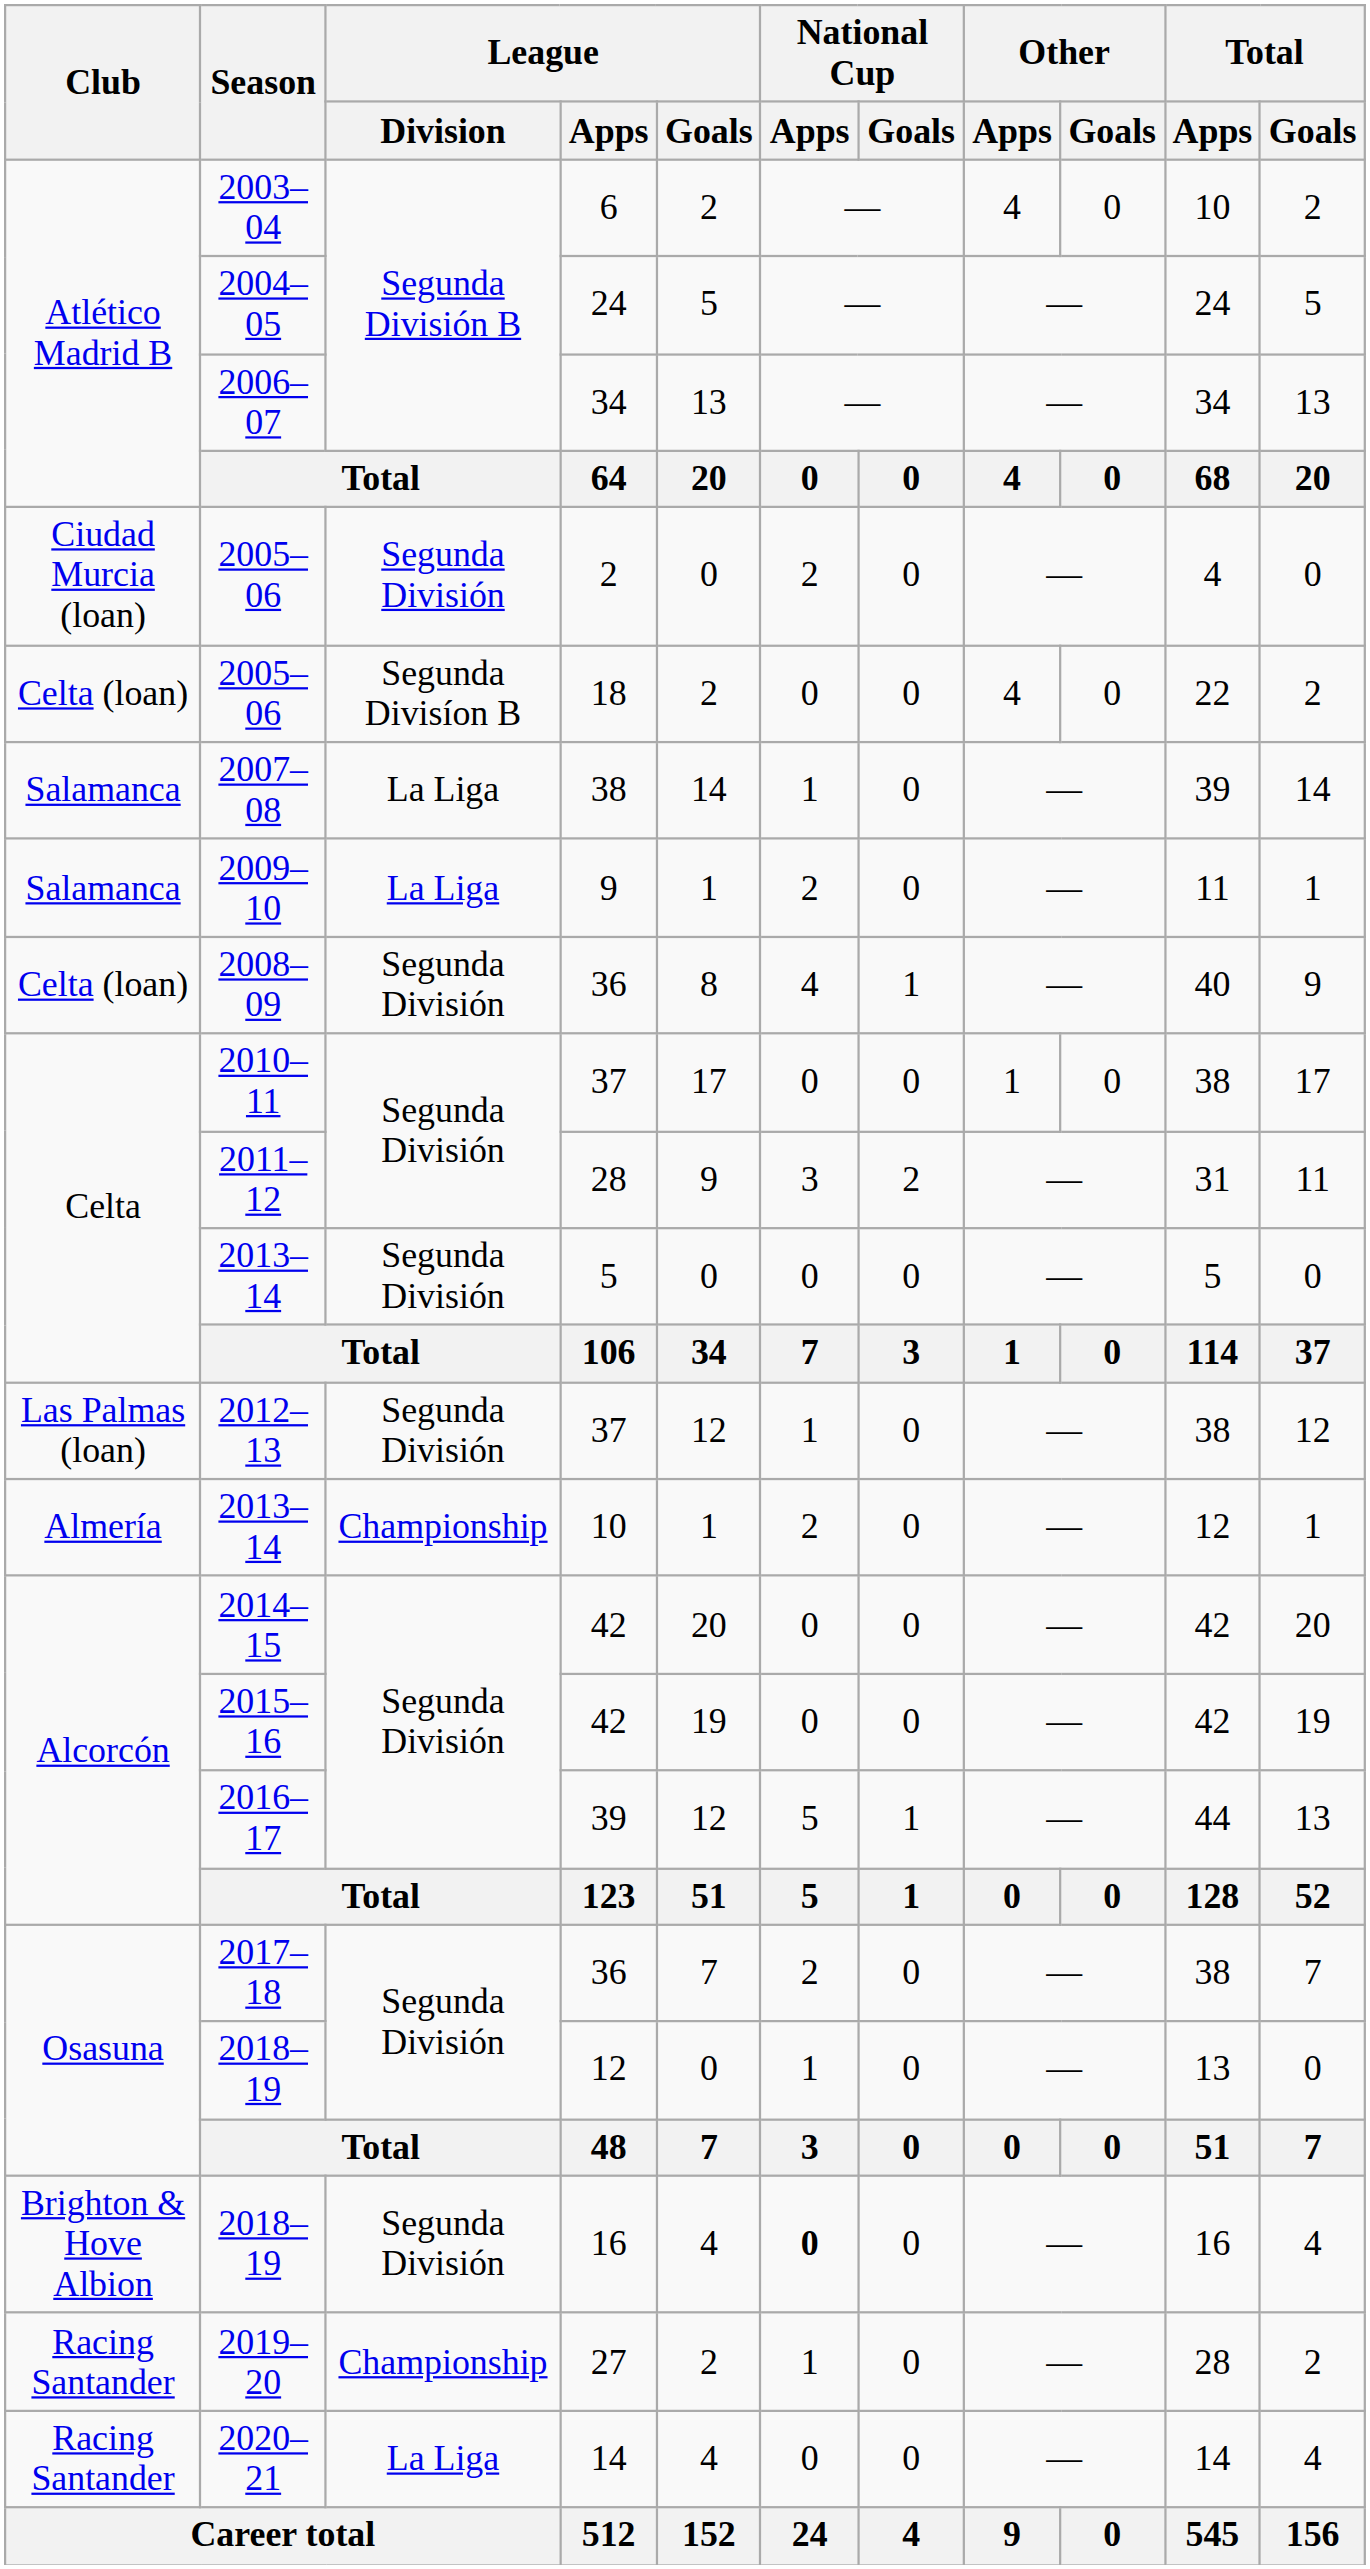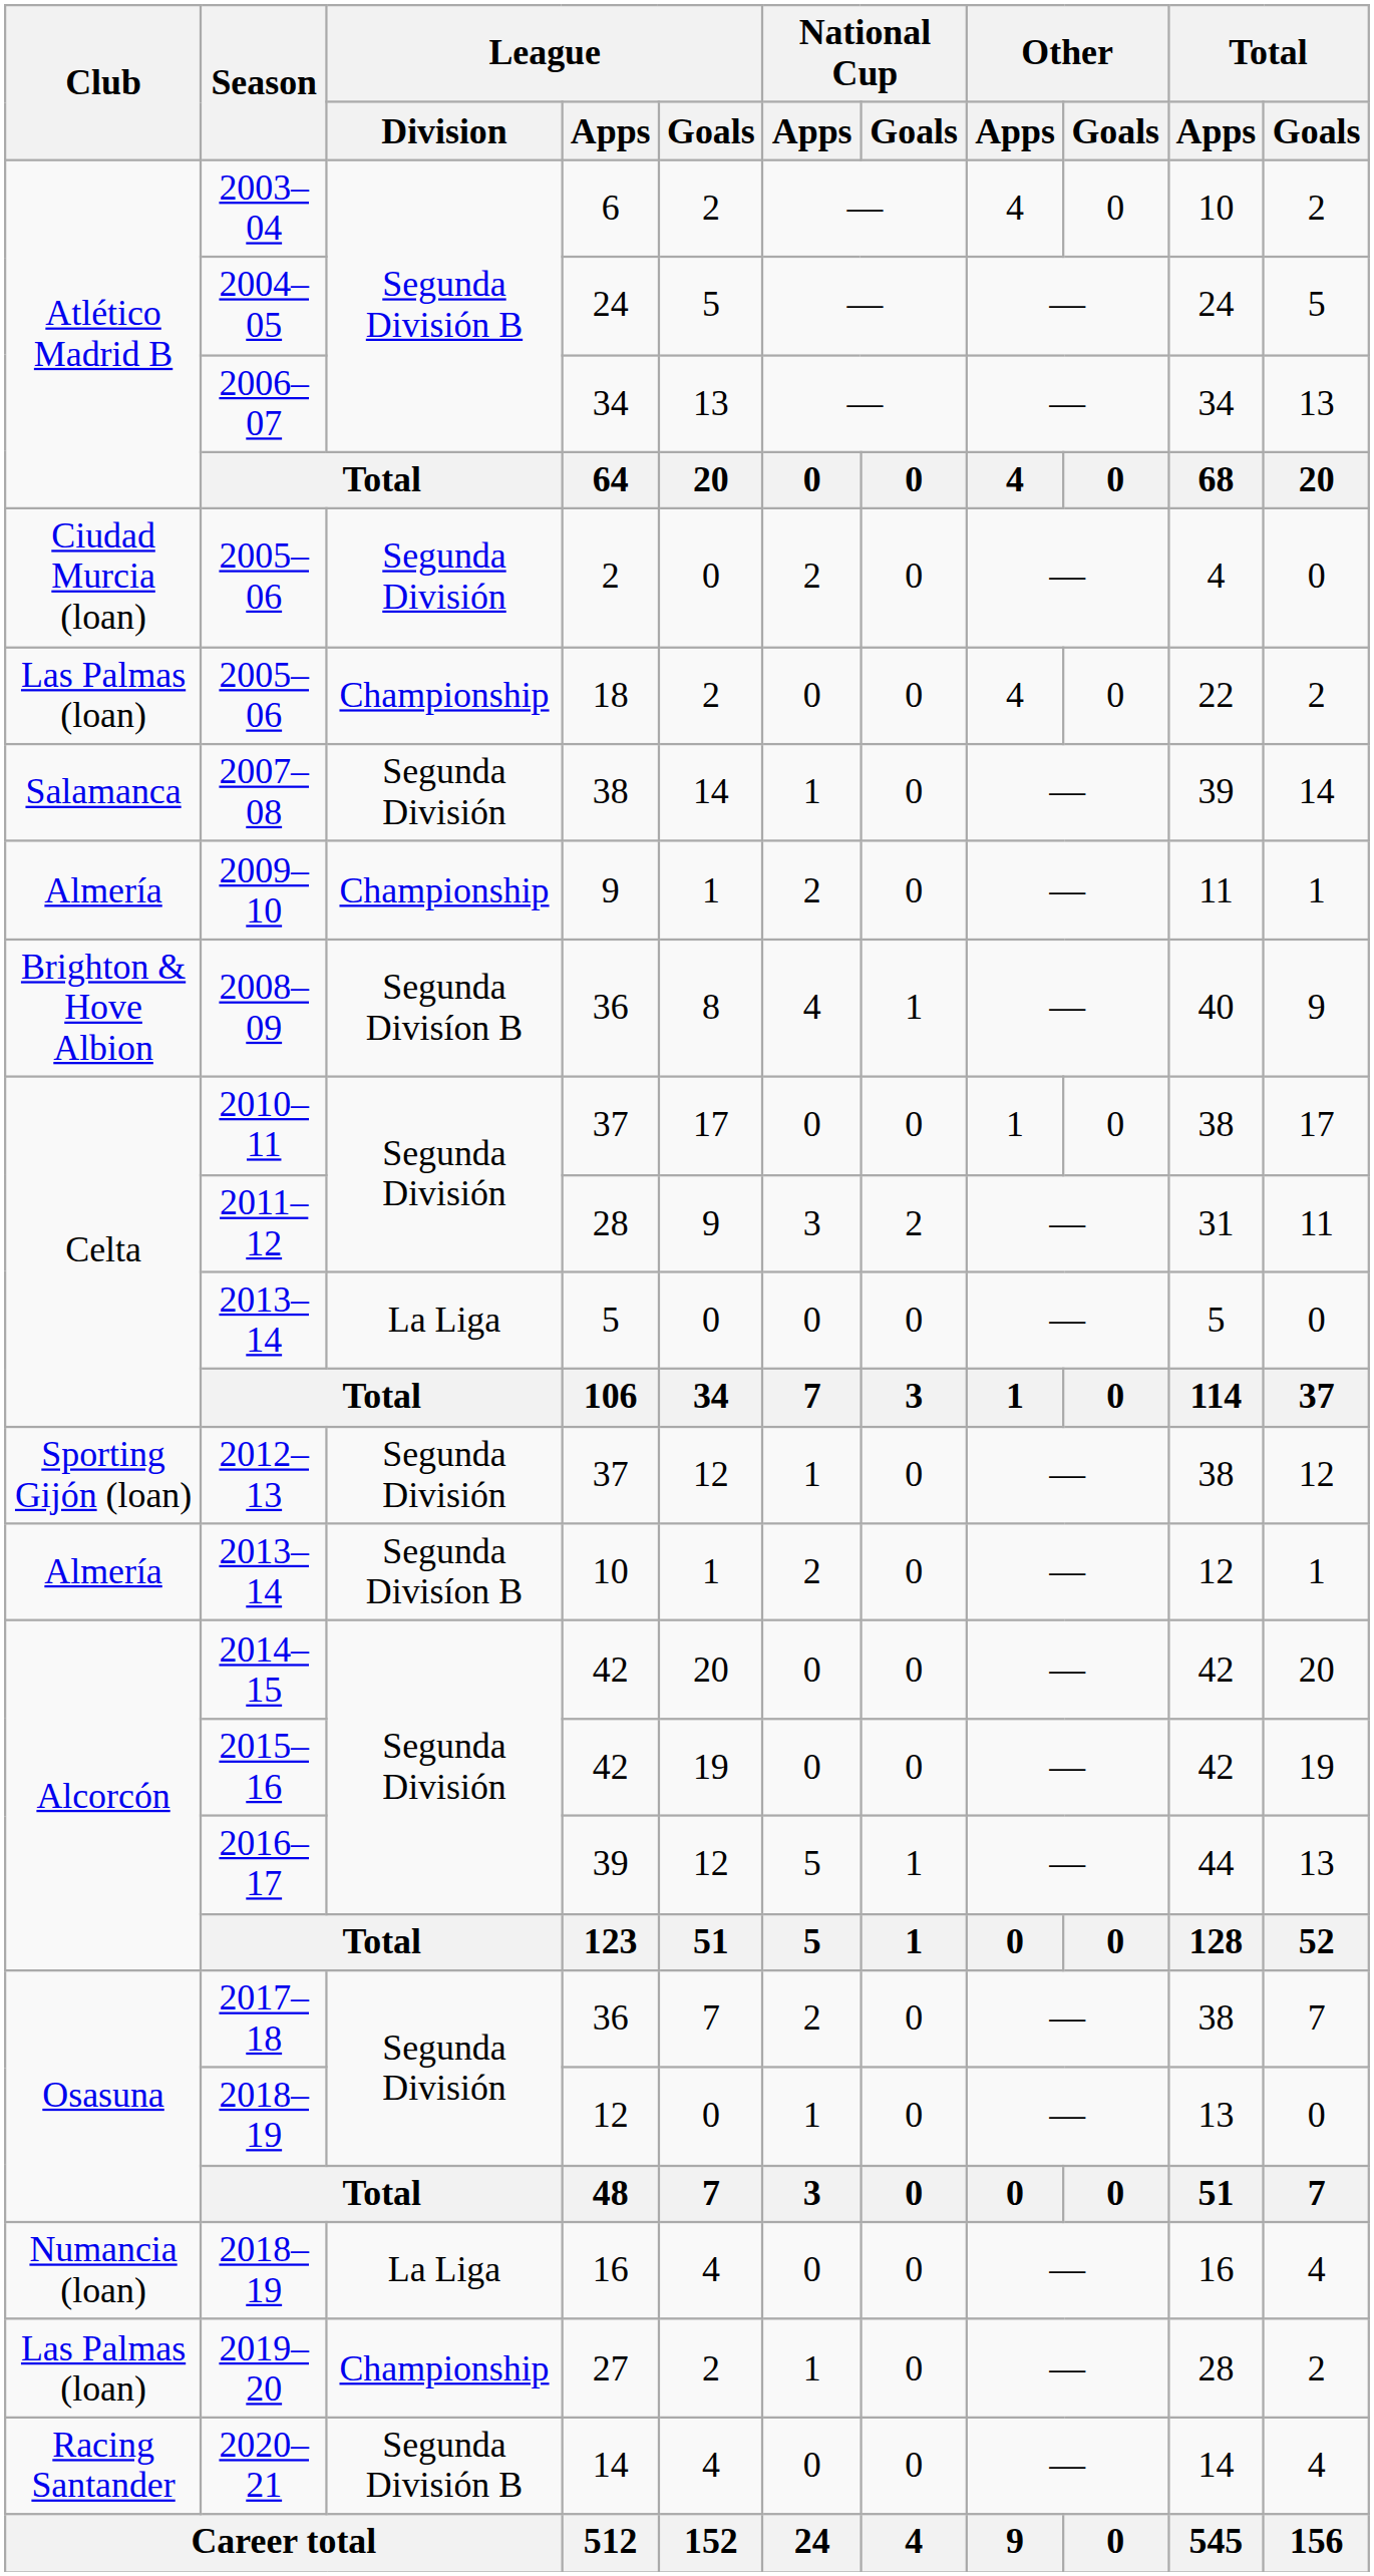2005–06 / 18 | Club: Celta (loan) -> Las Palmas (loan)
2005–06 / 18 | League / Division: Segunda Divisíon B -> Championship
2007–08 | League / Division: La Liga -> Segunda División
2009–10 | Club: Salamanca -> Almería
2009–10 | League / Division: La Liga -> Championship
2008–09 | Club: Celta (loan) -> Brighton & Hove Albion
2008–09 | League / Division: Segunda División -> Segunda Divisíon B
2013–14 / 5 | League / Division: Segunda División -> La Liga
2012–13 | Club: Las Palmas (loan) -> Sporting Gijón (loan)
2013–14 / 10 | League / Division: Championship -> Segunda Divisíon B
2018–19 / 16 | Club: Brighton & Hove Albion -> Numancia (loan)
2018–19 / 16 | League / Division: Segunda División -> La Liga
2018–19 / 16 | National Cup / Apps: bold -> normal
2019–20 | Club: Racing Santander -> Las Palmas (loan)
2020–21 | League / Division: La Liga -> Segunda División B
